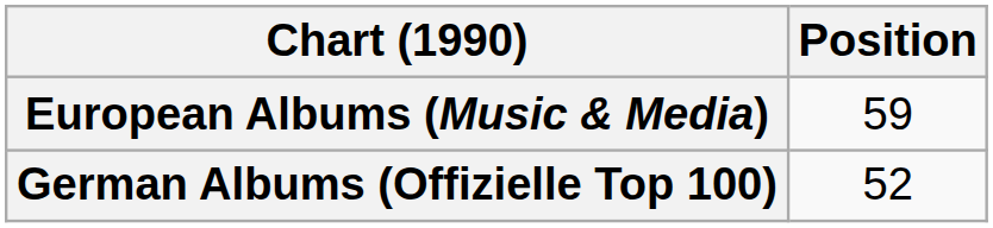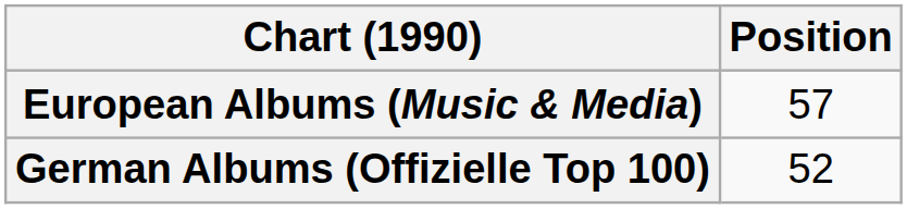European Albums (Music & Media) | Position: 59 -> 57
